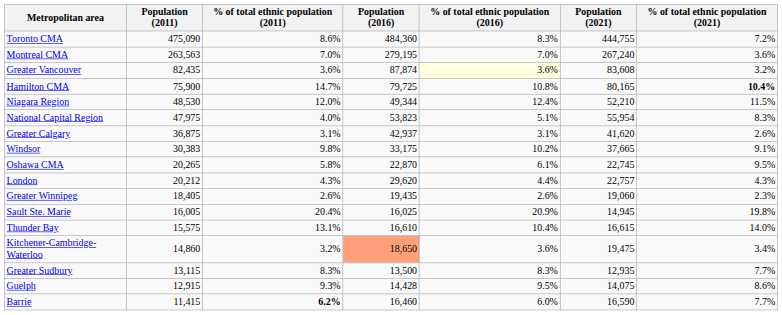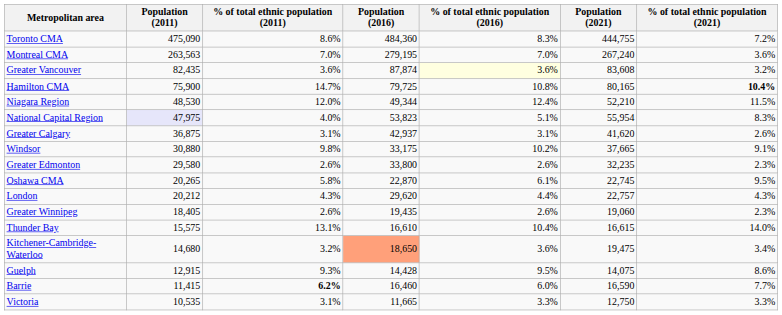National Capital Region | Population (2011): no background -> lavender background
Windsor | Population (2011): 30,383 -> 30,880
+ row: Greater Edmonton | 29,580 | 2.6% | 33,800 | 2.6% | 32,235 | 2.3%
- row: Sault Ste. Marie | 16,005 | 20.4% | 16,025 | 20.9% | 14,945 | 19.8%
Kitchener-Cambridge-Waterloo | Population (2011): 14,860 -> 14,680
- row: Greater Sudbury | 13,115 | 8.3% | 13,500 | 8.3% | 12,935 | 7.7%
+ row: Victoria | 10,535 | 3.1% | 11,665 | 3.3% | 12,750 | 3.3%
